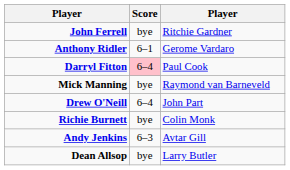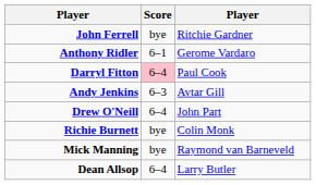rows swapped: Andy Jenkins <-> Mick Manning
Dean Allsop | Score: bye -> 6–4
